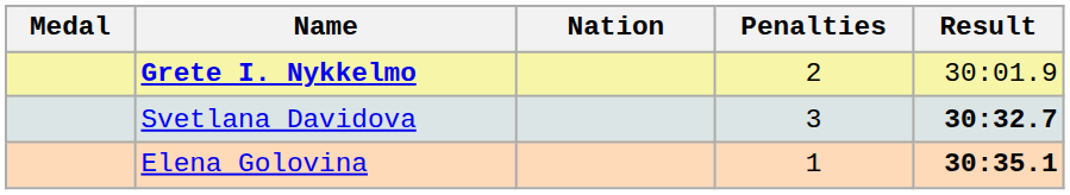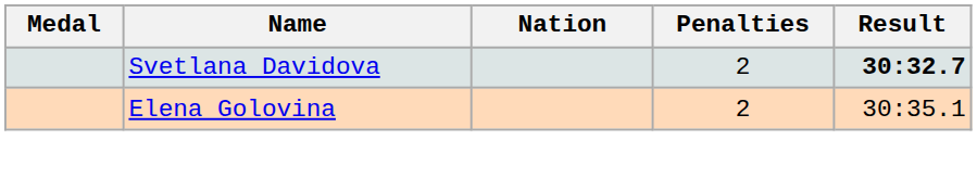- row: Grete I. Nykkelmo | 2 | 30:01.9
Svetlana Davidova | Penalties: 3 -> 2
Elena Golovina | Penalties: 1 -> 2
Elena Golovina | Result: bold -> normal
